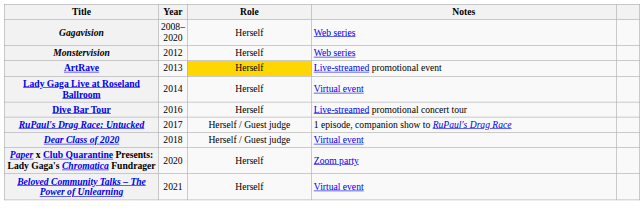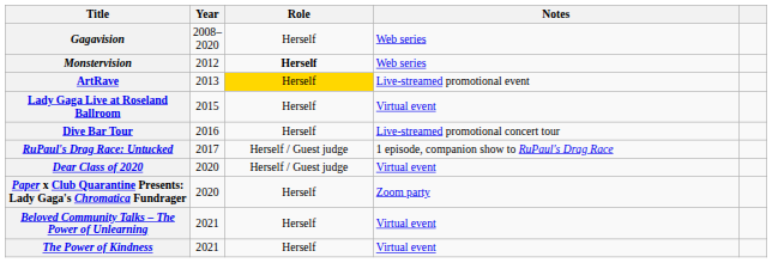Monstervision | Role: normal -> bold
Lady Gaga Live at Roseland Ballroom | Year: 2014 -> 2015
Dear Class of 2020 | Year: 2018 -> 2020
+ row: The Power of Kindness | 2021 | Herself | Virtual event
